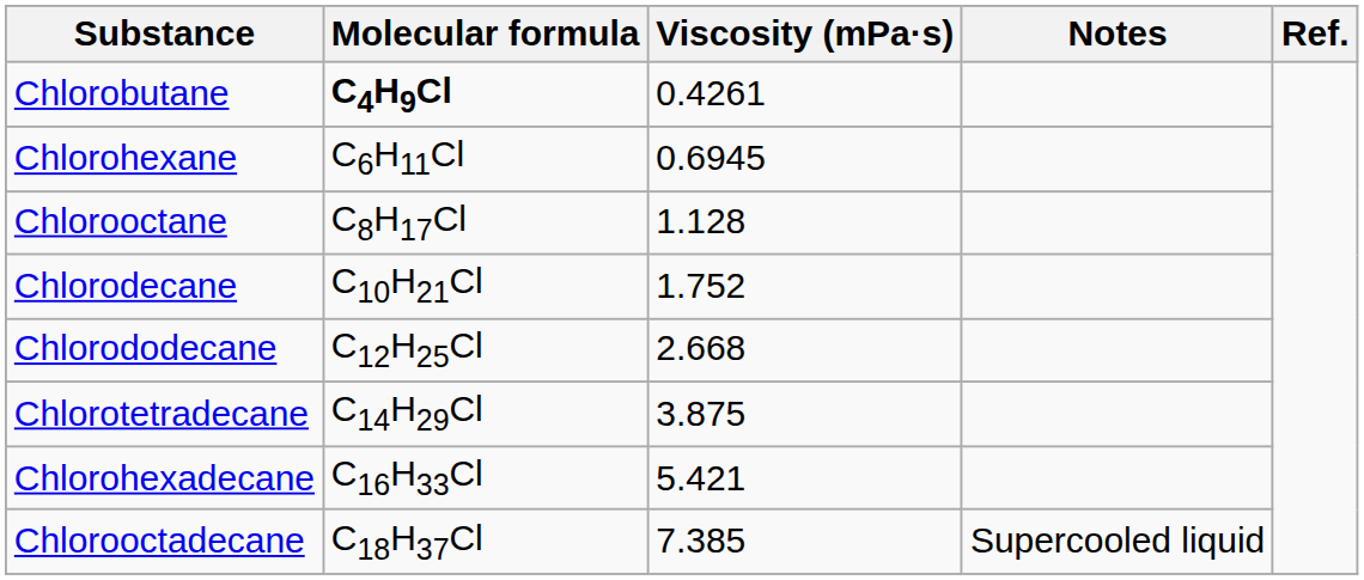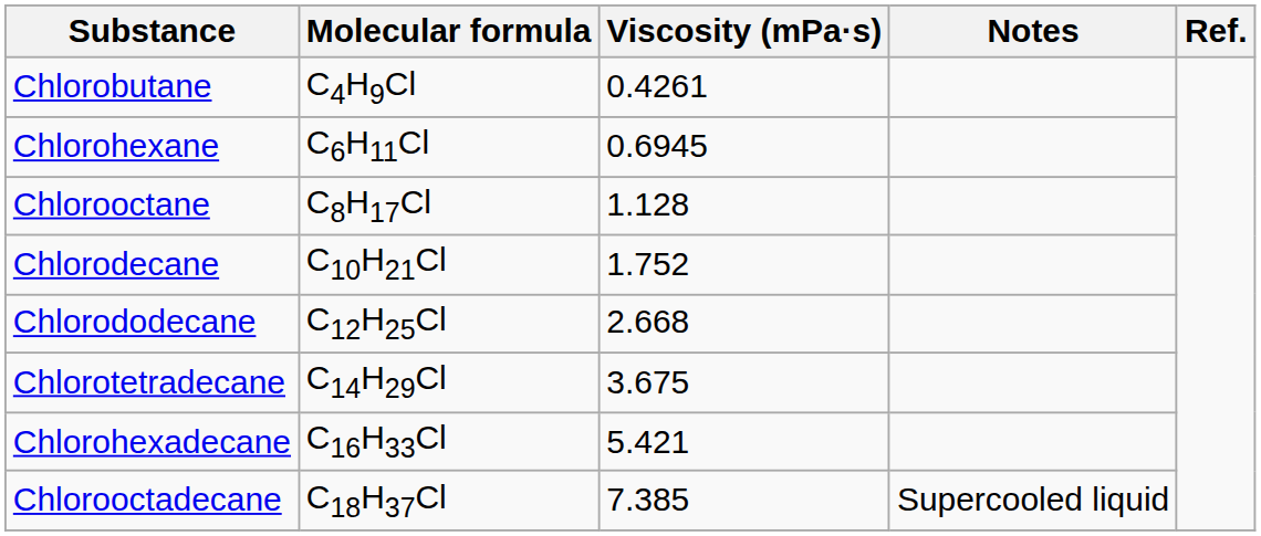Chlorobutane | Molecular formula: bold -> normal
Chlorotetradecane | Viscosity (mPa·s): 3.875 -> 3.675
